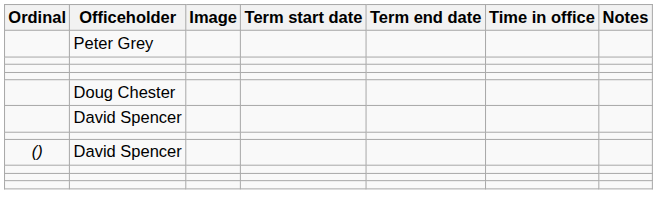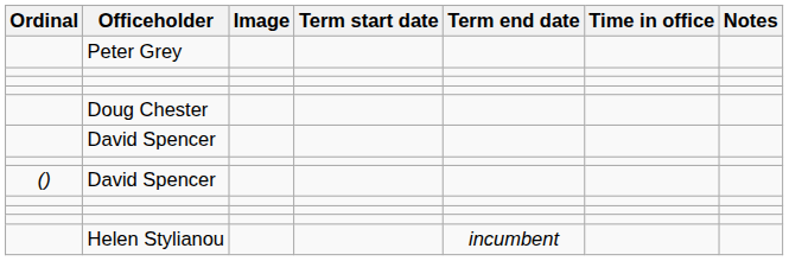+ row: Helen Stylianou | incumbent
